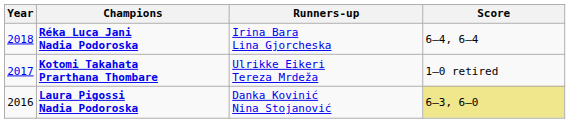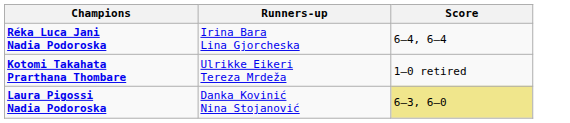- column: Year | 2018 | 2017 | 2016
